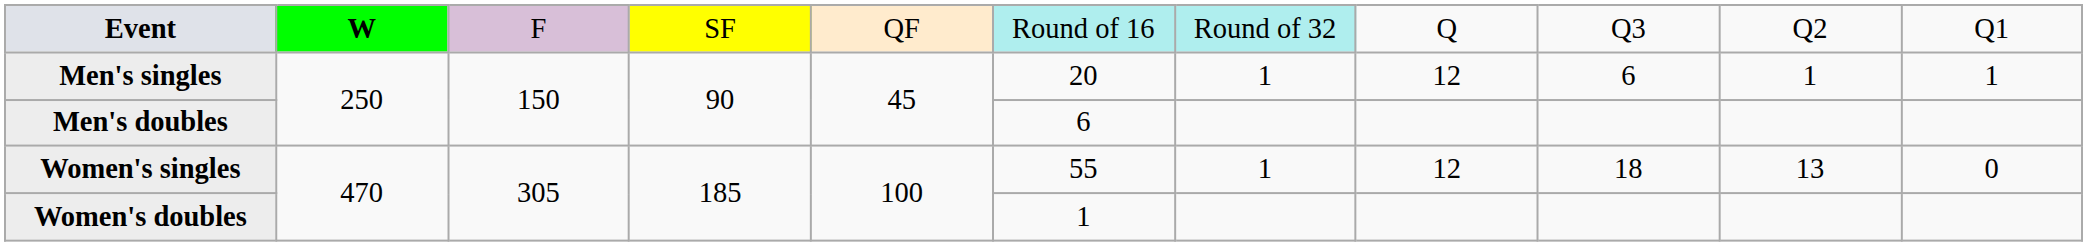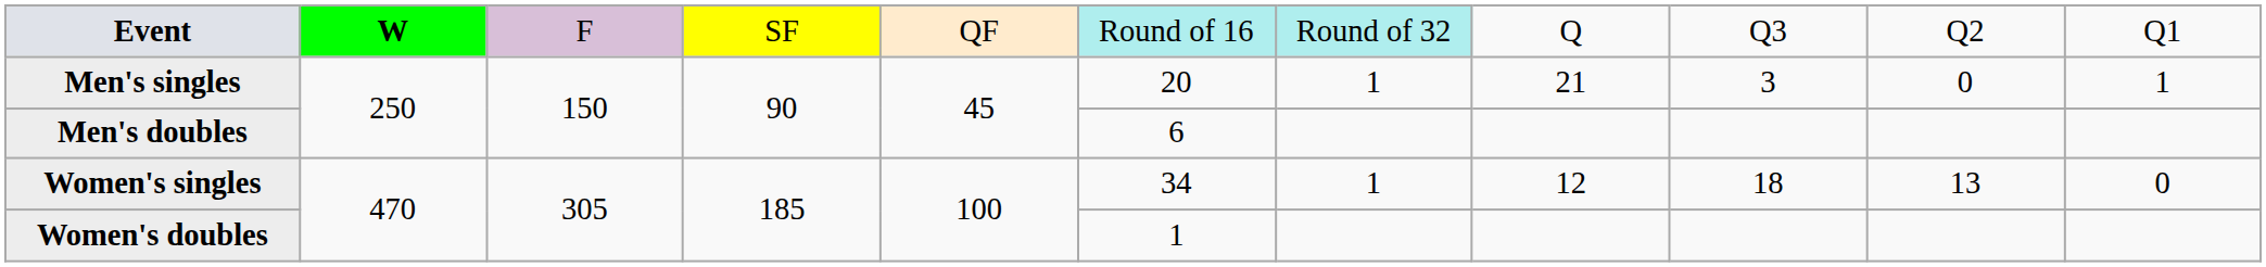Men's singles | column 8: 12 -> 21
Men's singles | column 9: 6 -> 3
Men's singles | column 10: 1 -> 0
Women's singles | column 6: 55 -> 34
